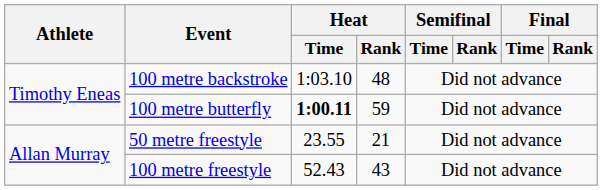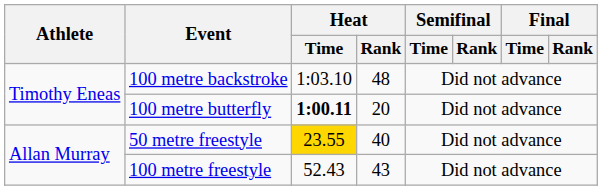100 metre butterfly | Heat / Rank: 59 -> 20
50 metre freestyle | Heat / Time: no background -> gold background
50 metre freestyle | Heat / Rank: 21 -> 40
